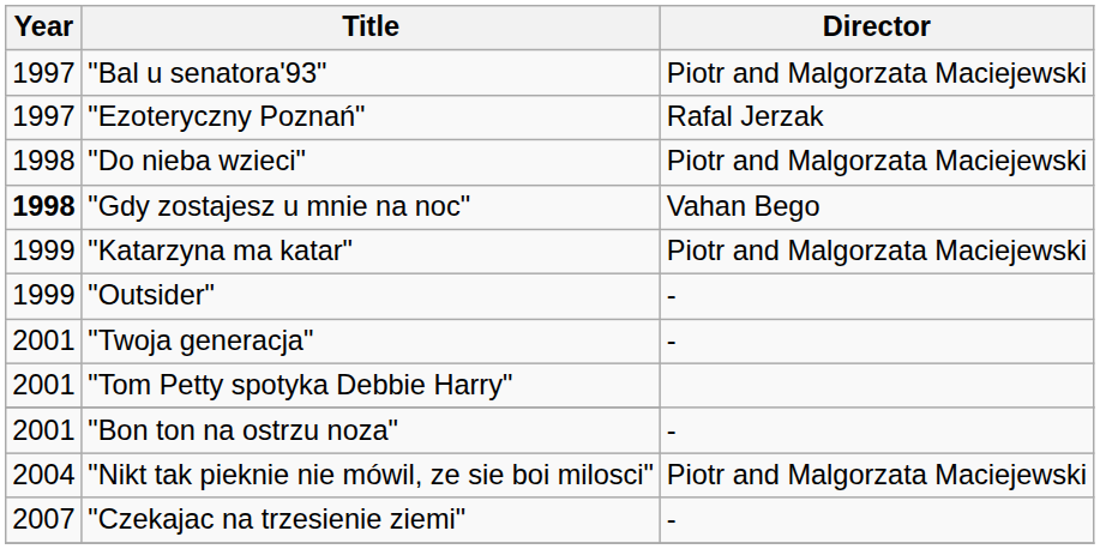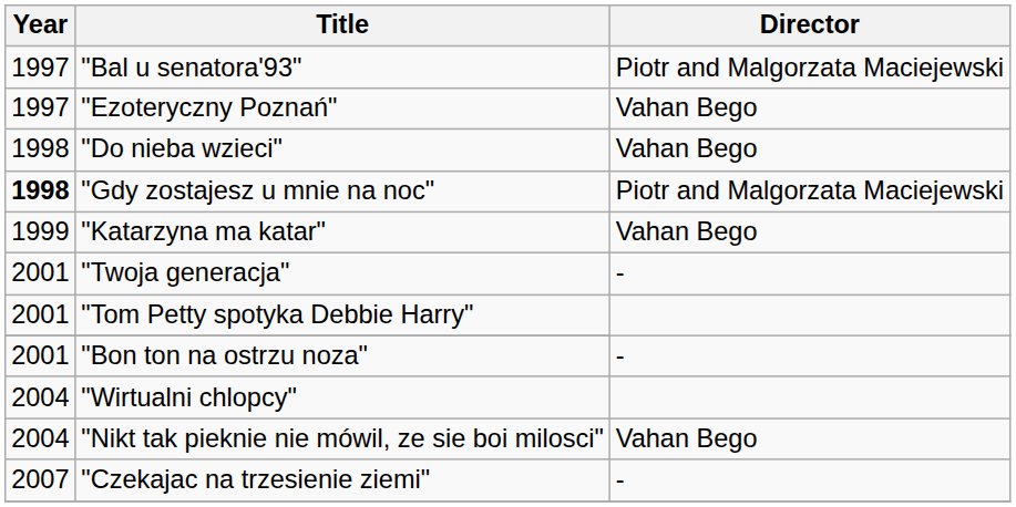"Ezoteryczny Poznań" | Director: Rafal Jerzak -> Vahan Bego
"Do nieba wzieci" | Director: Piotr and Malgorzata Maciejewski -> Vahan Bego
"Gdy zostajesz u mnie na noc" | Director: Vahan Bego -> Piotr and Malgorzata Maciejewski
"Katarzyna ma katar" | Director: Piotr and Malgorzata Maciejewski -> Vahan Bego
- row: 1999 | "Outsider" | -
+ row: 2004 | "Wirtualni chlopcy"
"Nikt tak pieknie nie mówil, ze sie boi milosci" | Director: Piotr and Malgorzata Maciejewski -> Vahan Bego
